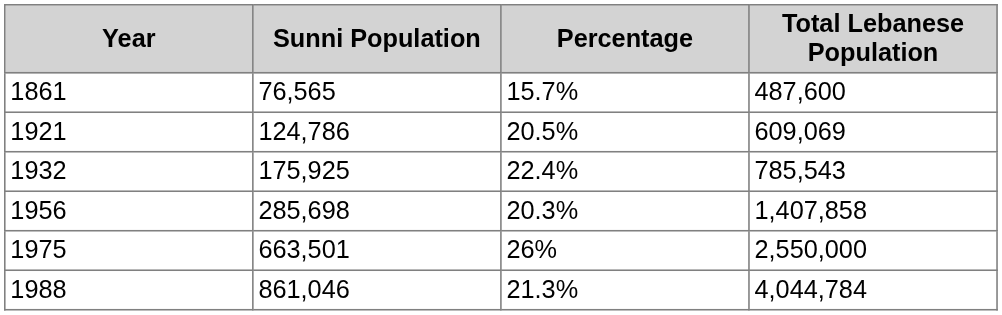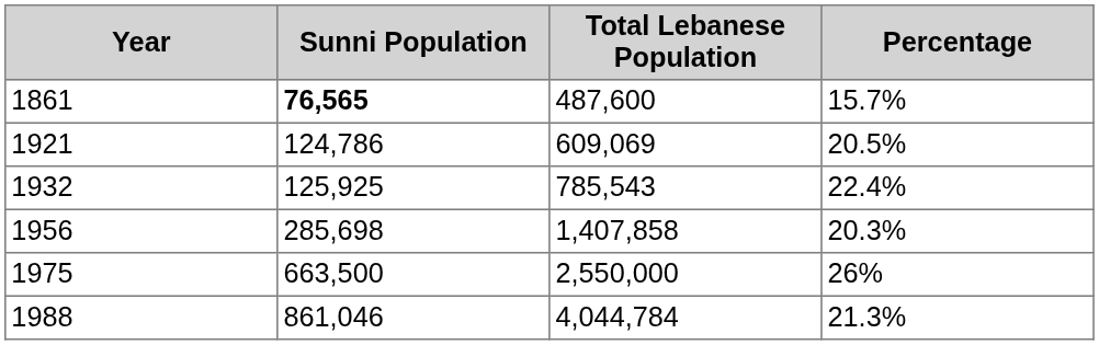columns swapped: Total Lebanese Population <-> Percentage
1861 | Sunni Population: normal -> bold
1932 | Sunni Population: 175,925 -> 125,925
1975 | Sunni Population: 663,501 -> 663,500
